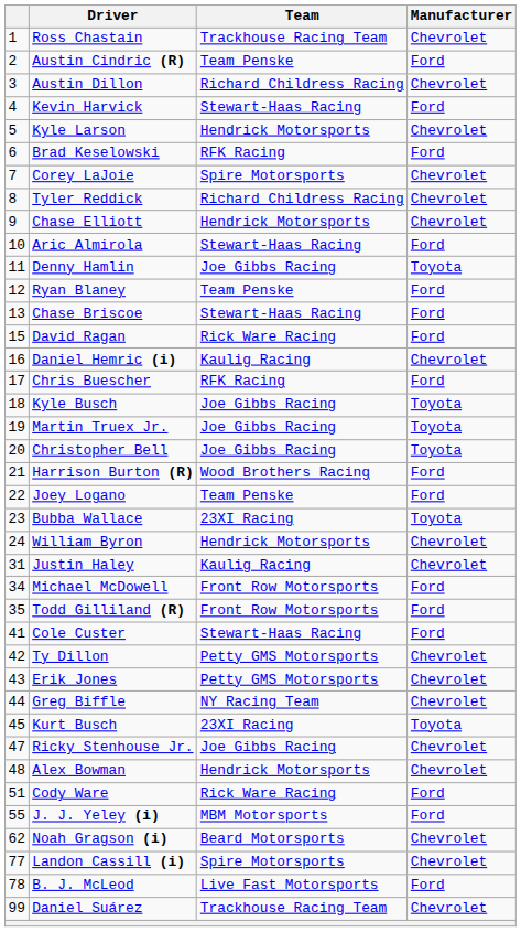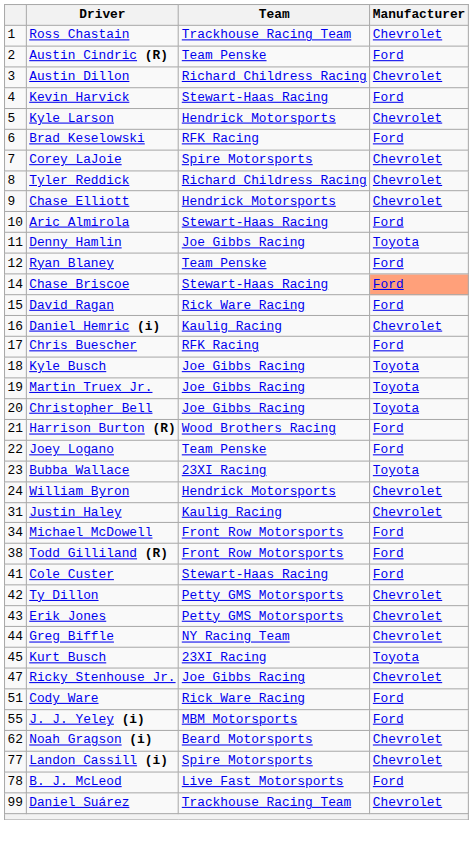Chase Briscoe | column 1: 13 -> 14
Chase Briscoe | Manufacturer: no background -> lightsalmon background
Todd Gilliland (R) | column 1: 35 -> 38
- row: 48 | Alex Bowman | Hendrick Motorsports | Chevrolet
